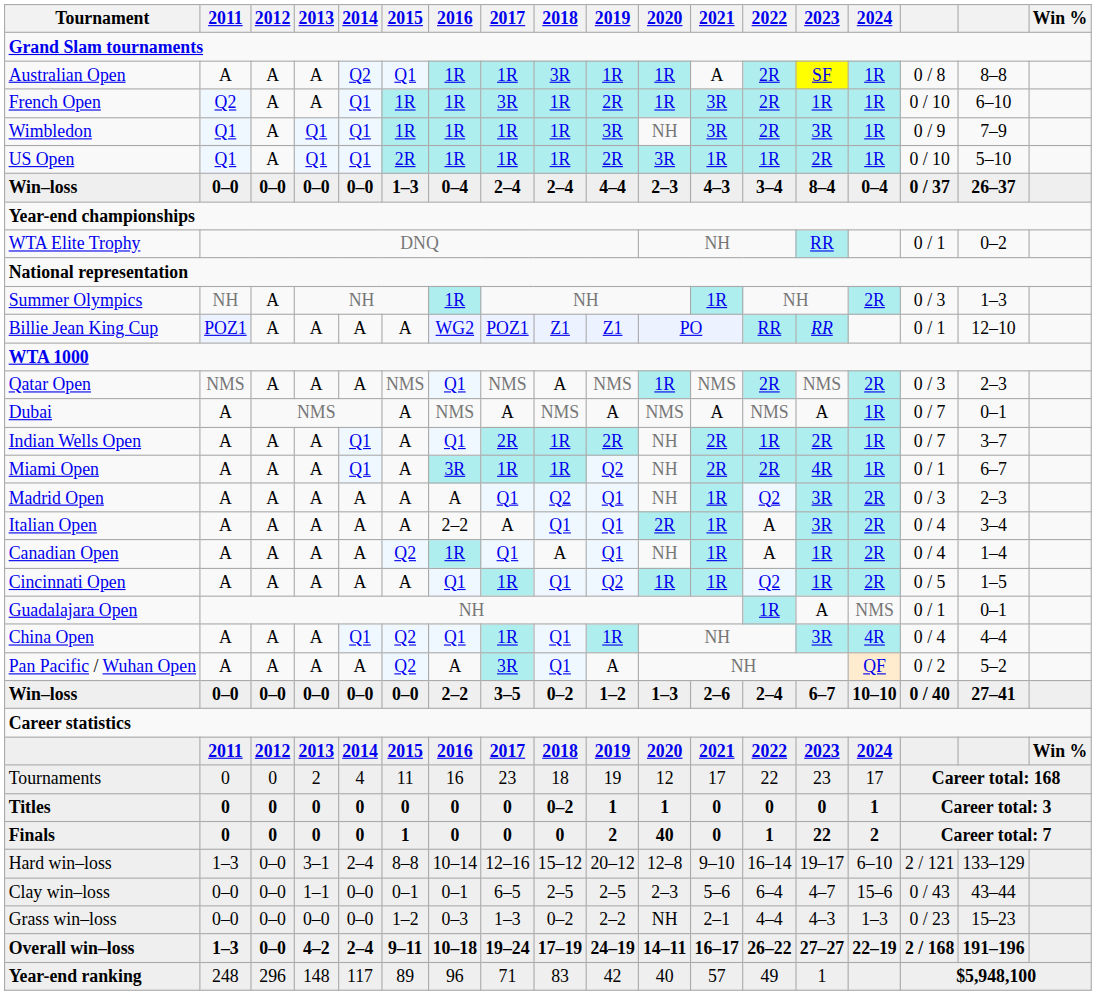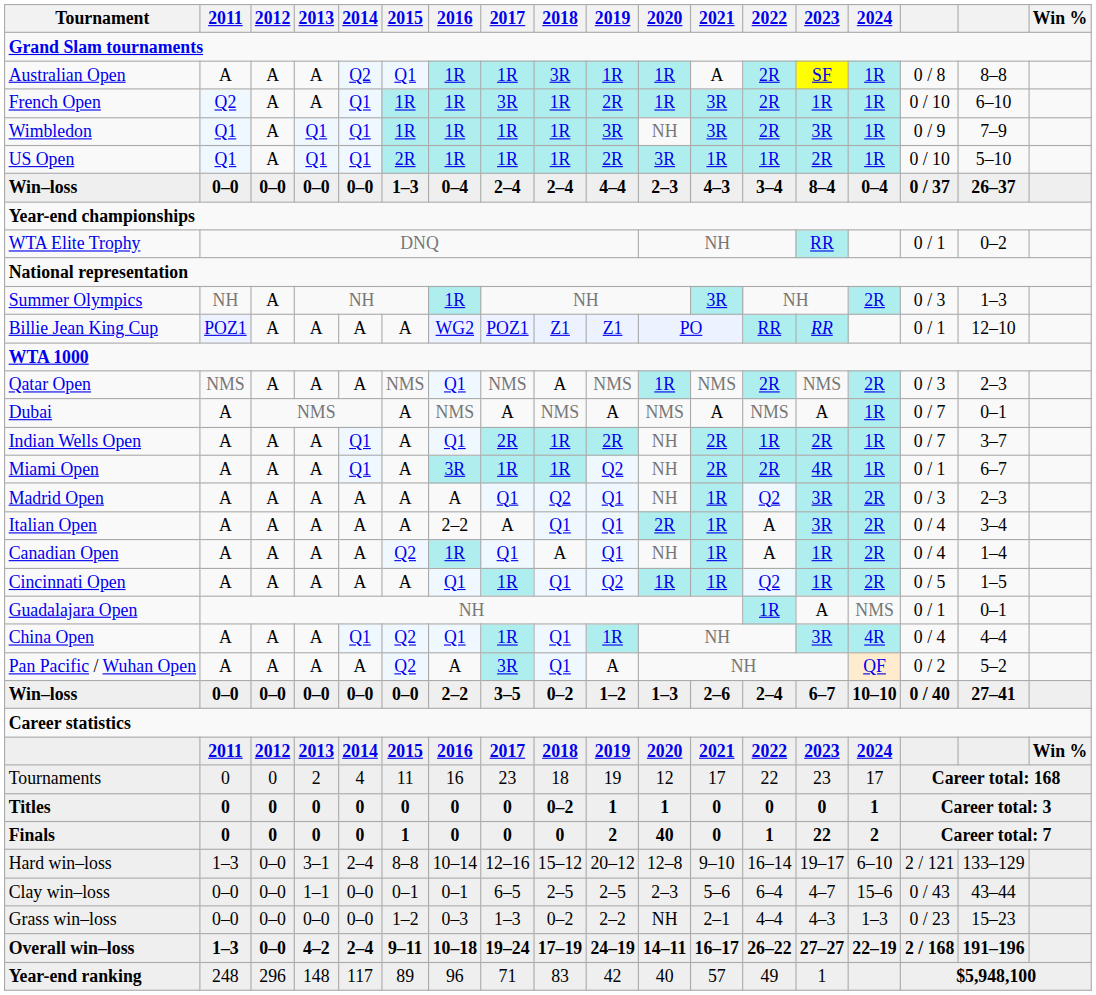Summer Olympics | 2021: 1R -> 3R
